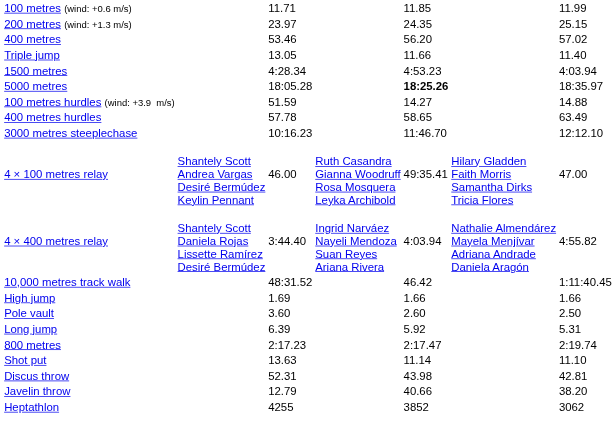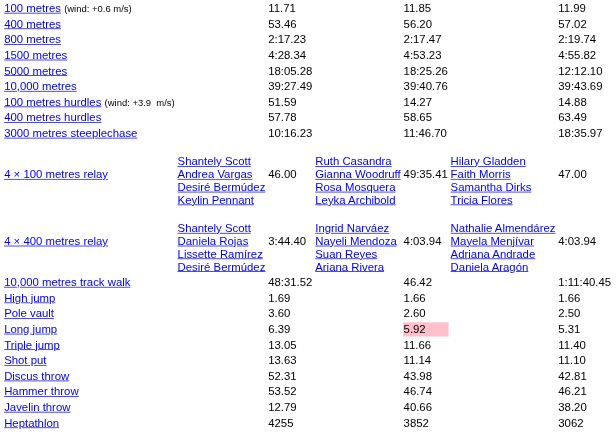- row: 200 metres (wind: +1.3 m/s) | 23.97 | 24.35 | 25.15
rows swapped: 800 metres <-> Triple jump
1500 metres | column 7: 4:03.94 -> 4:55.82
5000 metres | column 5: bold -> normal
5000 metres | column 7: 18:35.97 -> 12:12.10
+ row: 10,000 metres | 39:27.49 | 39:40.76 | 39:43.69
3000 metres steeplechase | column 7: 12:12.10 -> 18:35.97
4 × 400 metres relay | column 7: 4:55.82 -> 4:03.94
Long jump | column 5: no background -> pink background
+ row: Hammer throw | 53.52 | 46.74 | 46.21
